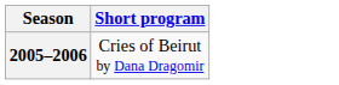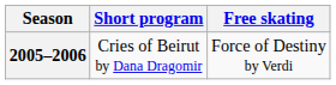+ column: Free skating | Force of Destiny by Verdi
